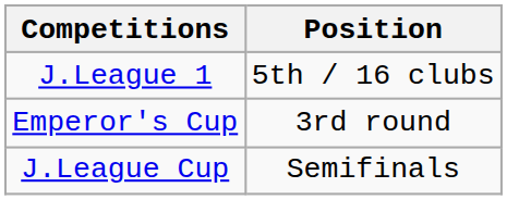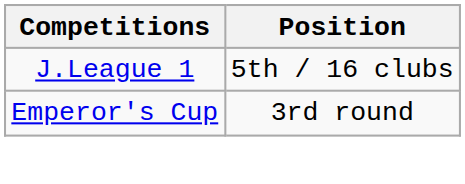- row: J.League Cup | Semifinals
